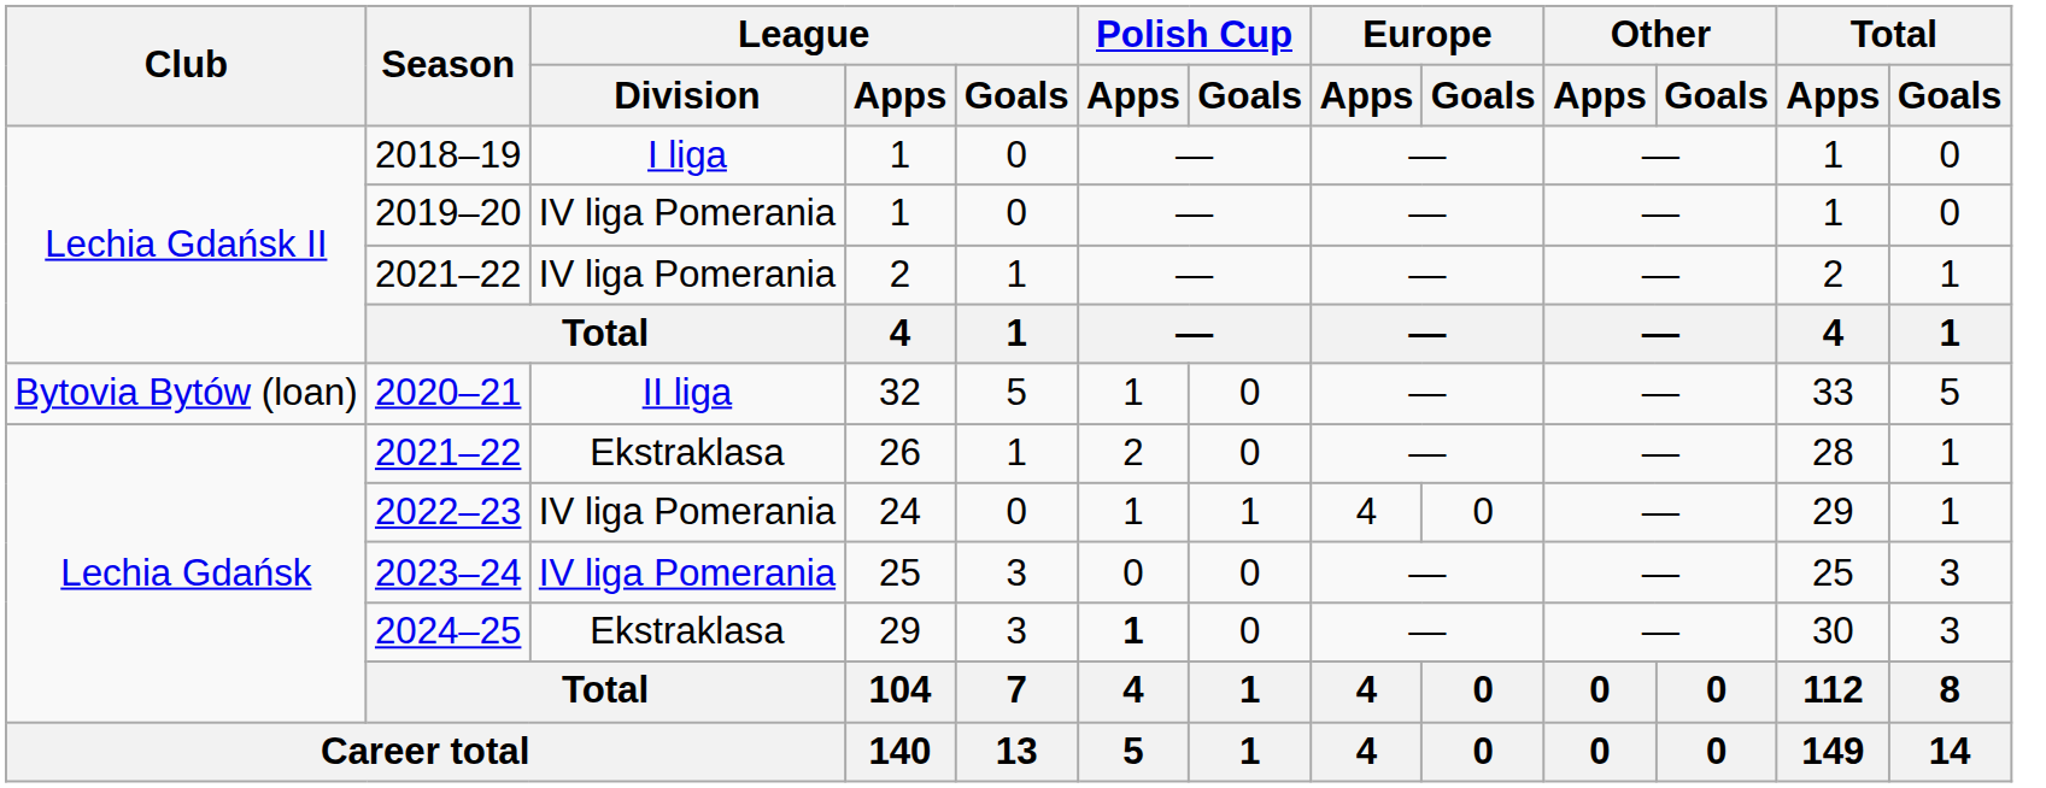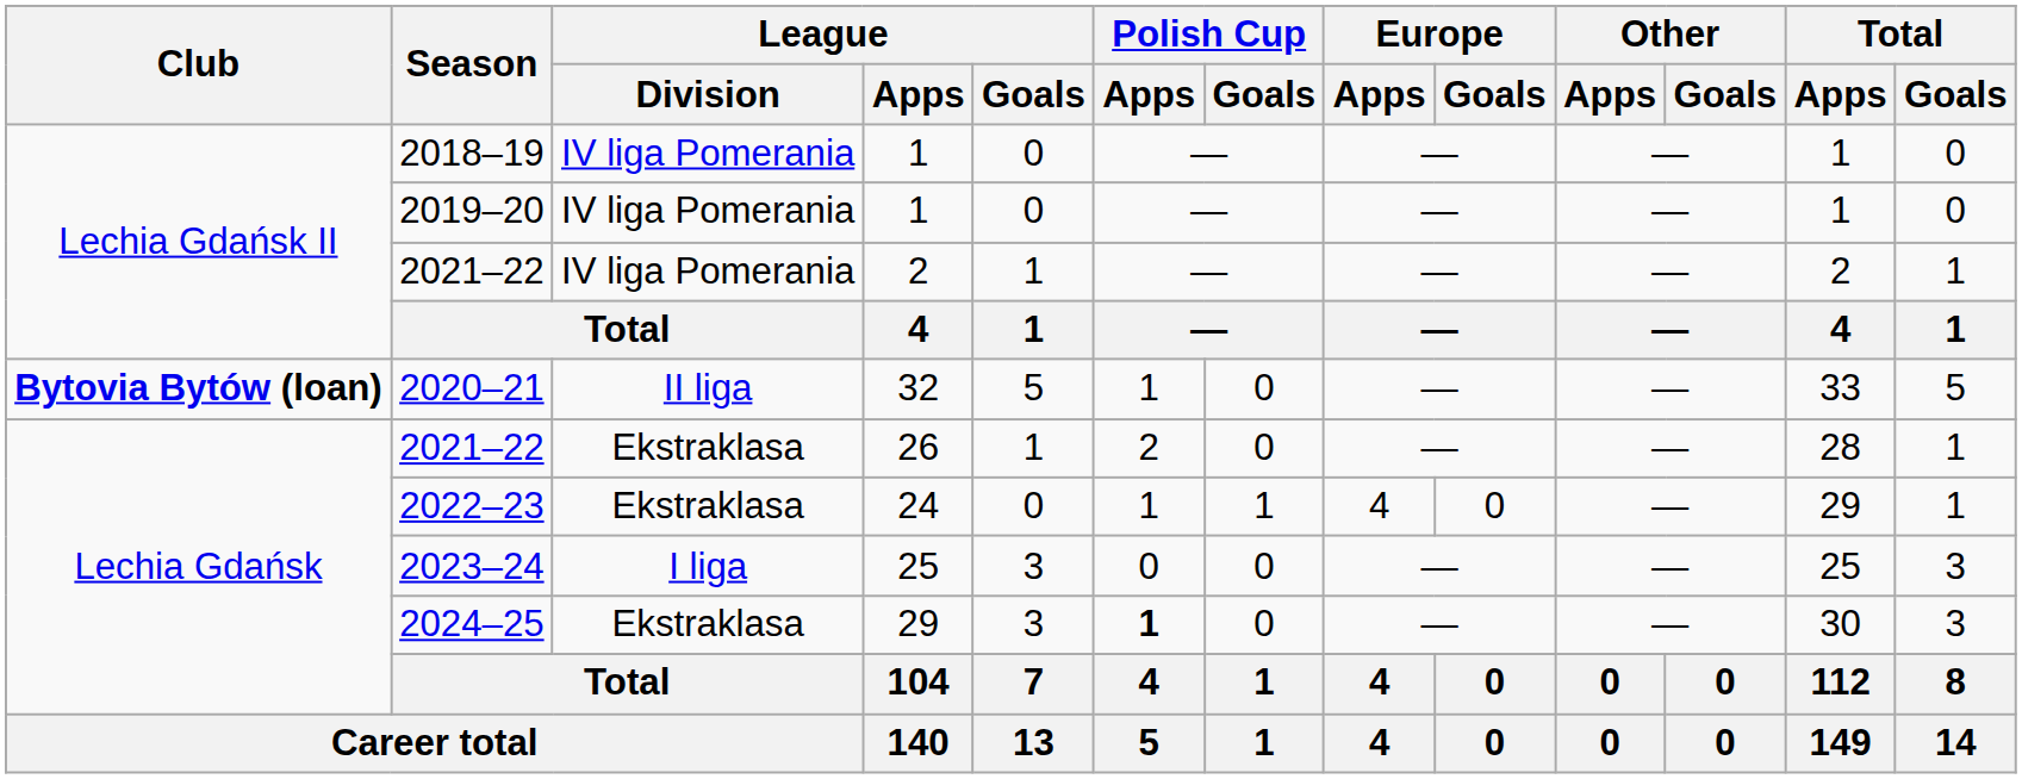2018–19 | League / Division: I liga -> IV liga Pomerania
2020–21 | Club: normal -> bold
2022–23 | League / Division: IV liga Pomerania -> Ekstraklasa
2023–24 | League / Division: IV liga Pomerania -> I liga
